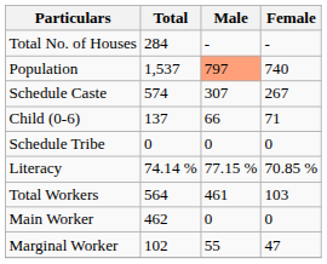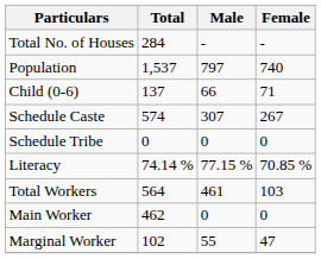Population | Male: lightsalmon background -> no background
rows swapped: Child (0-6) <-> Schedule Caste
